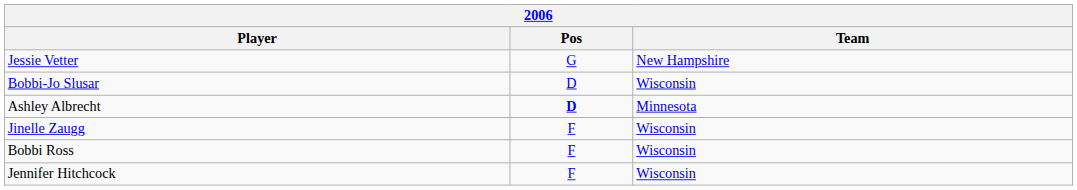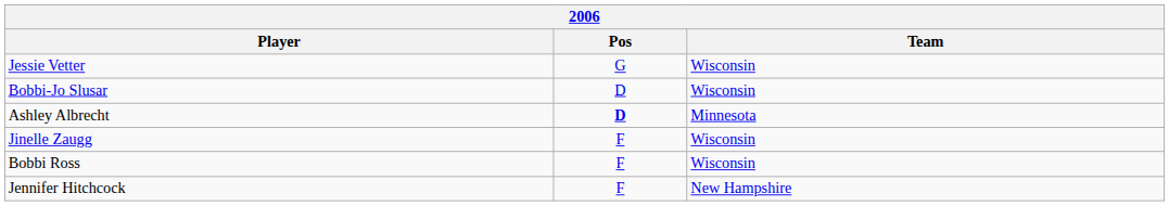Jessie Vetter | Team: New Hampshire -> Wisconsin
Jennifer Hitchcock | Team: Wisconsin -> New Hampshire
